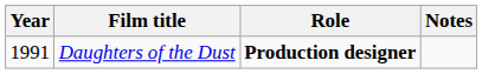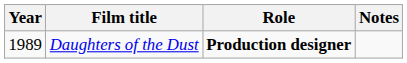Daughters of the Dust | Year: 1991 -> 1989
